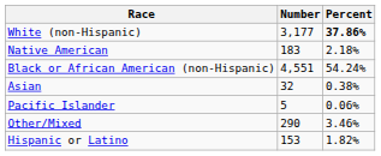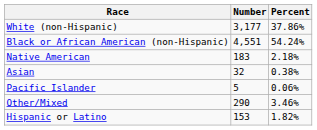White (non-Hispanic) | Percent: bold -> normal
rows swapped: Black or African American (non-Hispanic) <-> Native American
